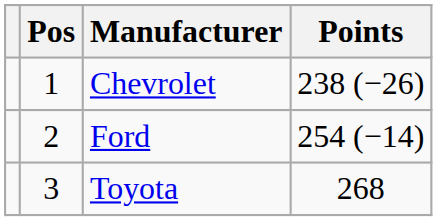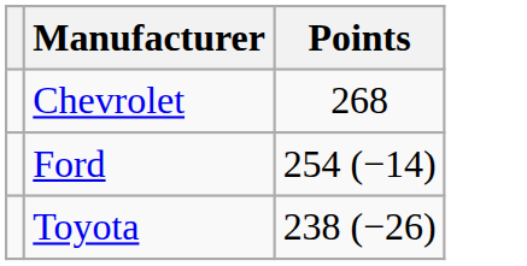- column: Pos | 1 | 2 | 3
Chevrolet | Points: 238 (−26) -> 268
Toyota | Points: 268 -> 238 (−26)
